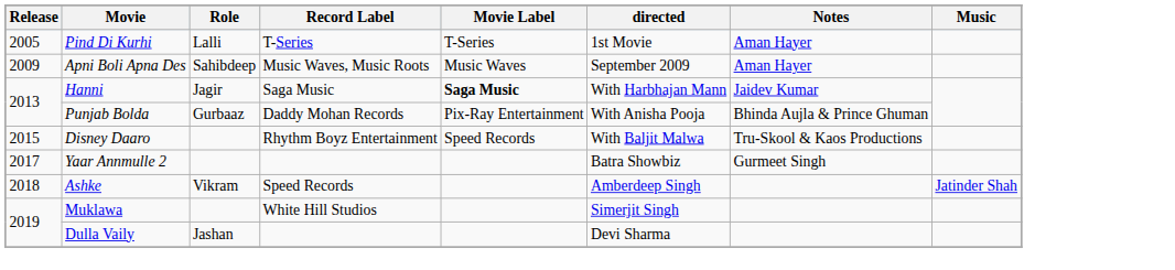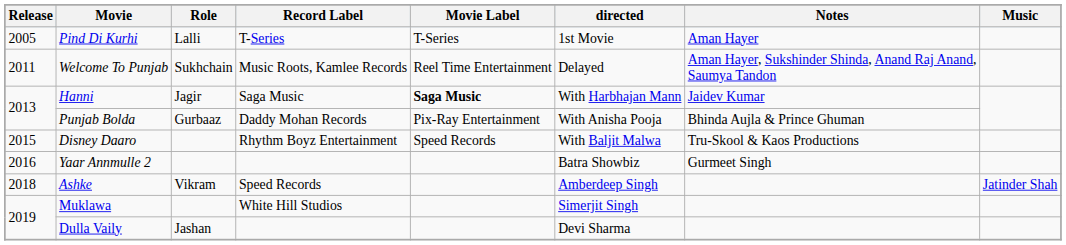- row: 2009 | Apni Boli Apna Des | Sahibdeep | Music Waves, Music Roots | Music Waves | September 2009 | Aman Hayer
+ row: 2011 | Welcome To Punjab | Sukhchain | Music Roots, Kamlee Records | Reel Time Entertainment | Delayed | Aman Hayer, Sukshinder Shinda, Anand Raj Anand, Saumya Tandon
Yaar Annmulle 2 | Release: 2017 -> 2016
